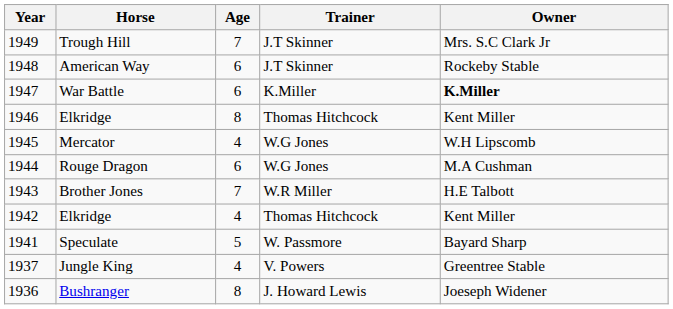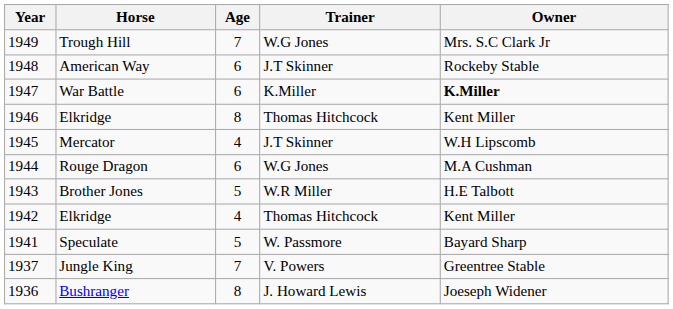Trough Hill | Trainer: J.T Skinner -> W.G Jones
Mercator | Trainer: W.G Jones -> J.T Skinner
Brother Jones | Age: 7 -> 5
Jungle King | Age: 4 -> 7
